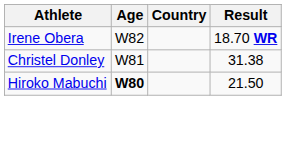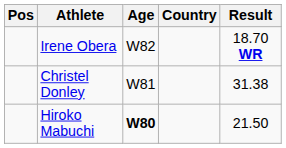+ column: Pos
